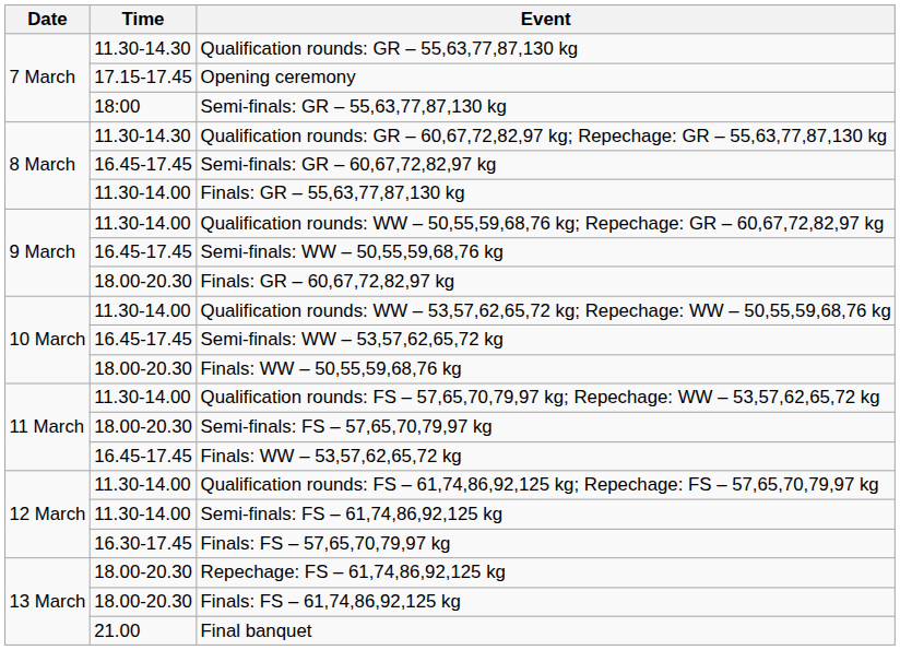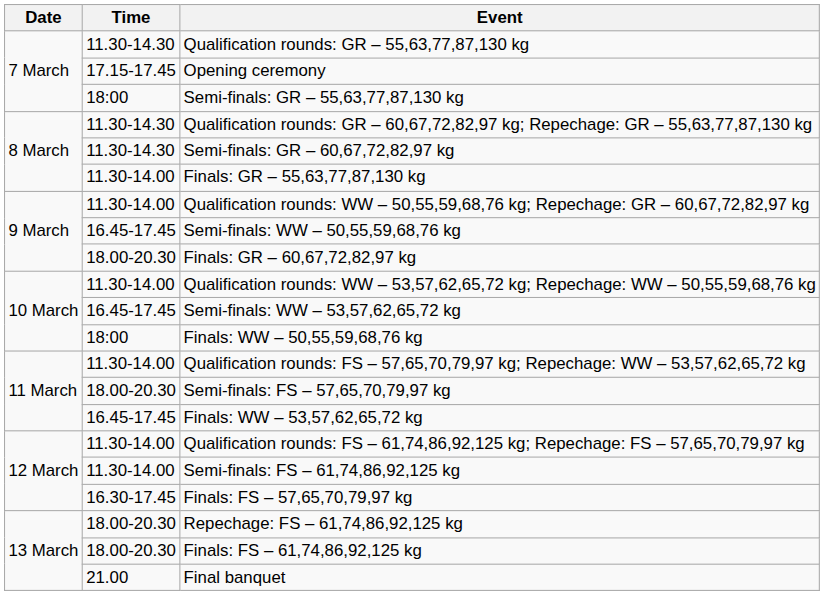Semi-finals: GR – 60,67,72,82,97 kg | Time: 16.45-17.45 -> 11.30-14.30
Finals: WW – 50,55,59,68,76 kg | Time: 18.00-20.30 -> 18:00
